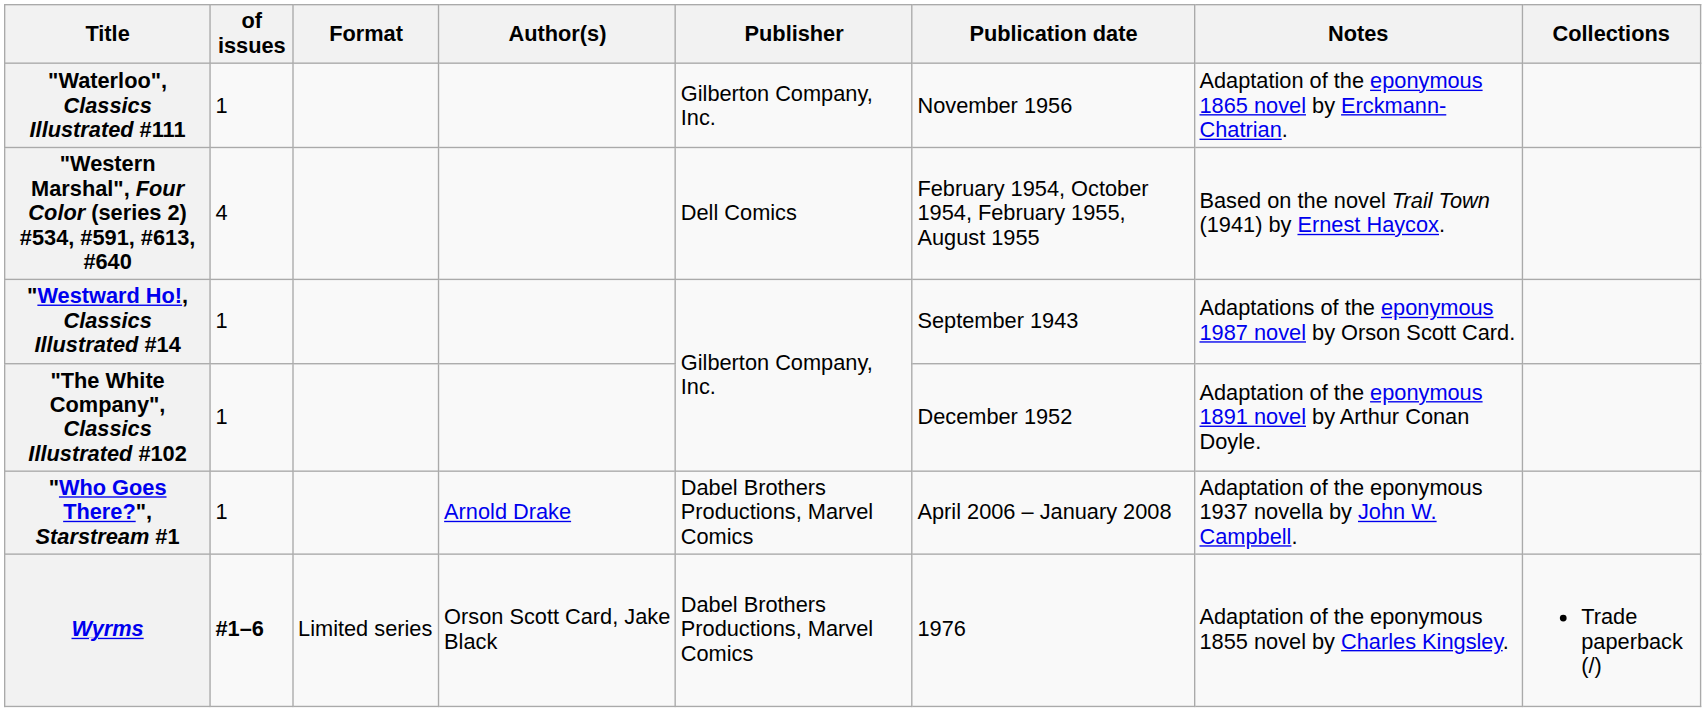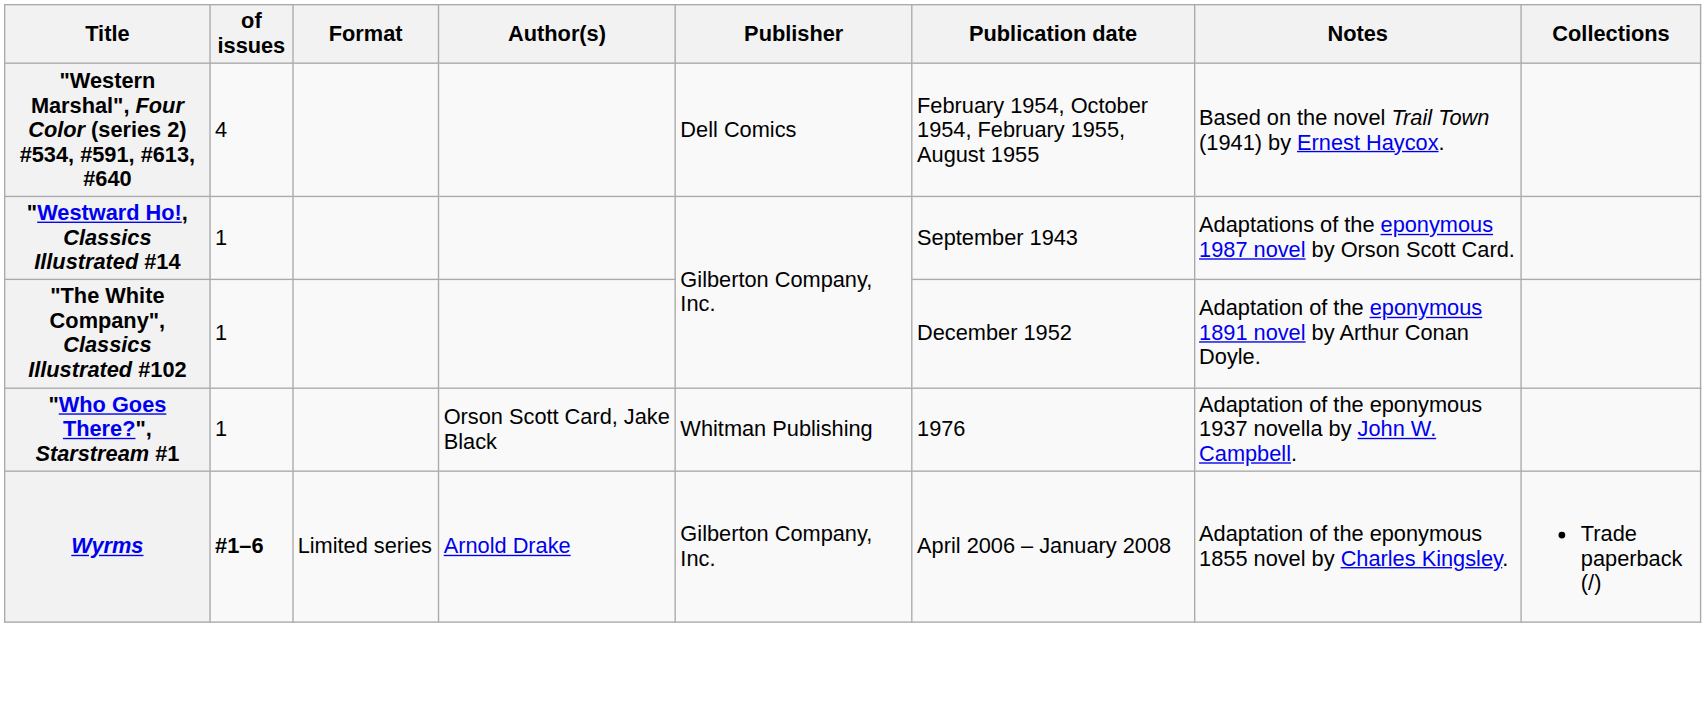- row: "Waterloo", Classics Illustrated #111 | 1 | Gilberton Company, Inc. | November 1956 | Adaptation of the eponymous 1865 novel by Erckmann-Chatrian.
"Who Goes There?", Starstream #1 | Author(s): Arnold Drake -> Orson Scott Card, Jake Black
"Who Goes There?", Starstream #1 | Publisher: Dabel Brothers Productions, Marvel Comics -> Whitman Publishing
"Who Goes There?", Starstream #1 | Publication date: April 2006 – January 2008 -> 1976
Wyrms | Author(s): Orson Scott Card, Jake Black -> Arnold Drake
Wyrms | Publisher: Dabel Brothers Productions, Marvel Comics -> Gilberton Company, Inc.
Wyrms | Publication date: 1976 -> April 2006 – January 2008
